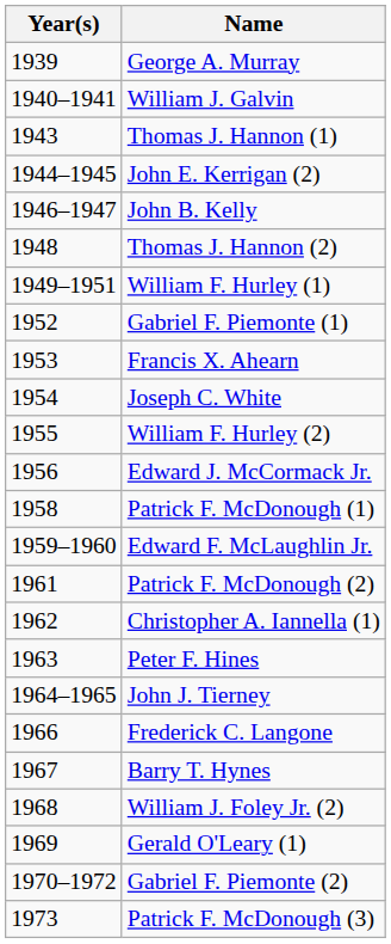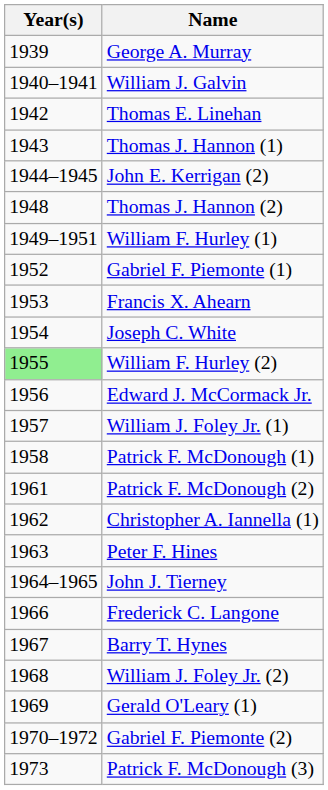+ row: 1942 | Thomas E. Linehan
- row: 1946–1947 | John B. Kelly
William F. Hurley (2) | Year(s): no background -> lightgreen background
+ row: 1957 | William J. Foley Jr. (1)
- row: 1959–1960 | Edward F. McLaughlin Jr.
